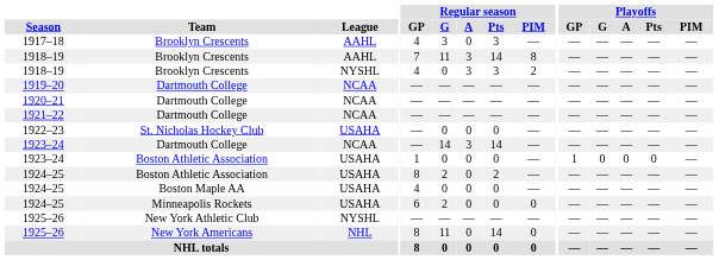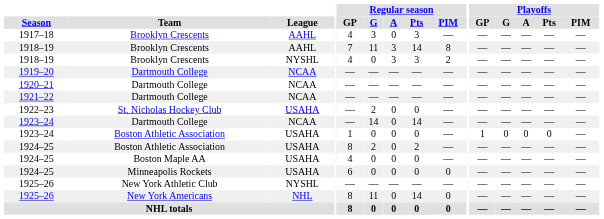1922–23 | Regular season / G: 0 -> 2
1923–24 / Dartmouth College | Regular season / A: 3 -> 0
1924–25 / Minneapolis Rockets | Regular season / G: 2 -> 0
